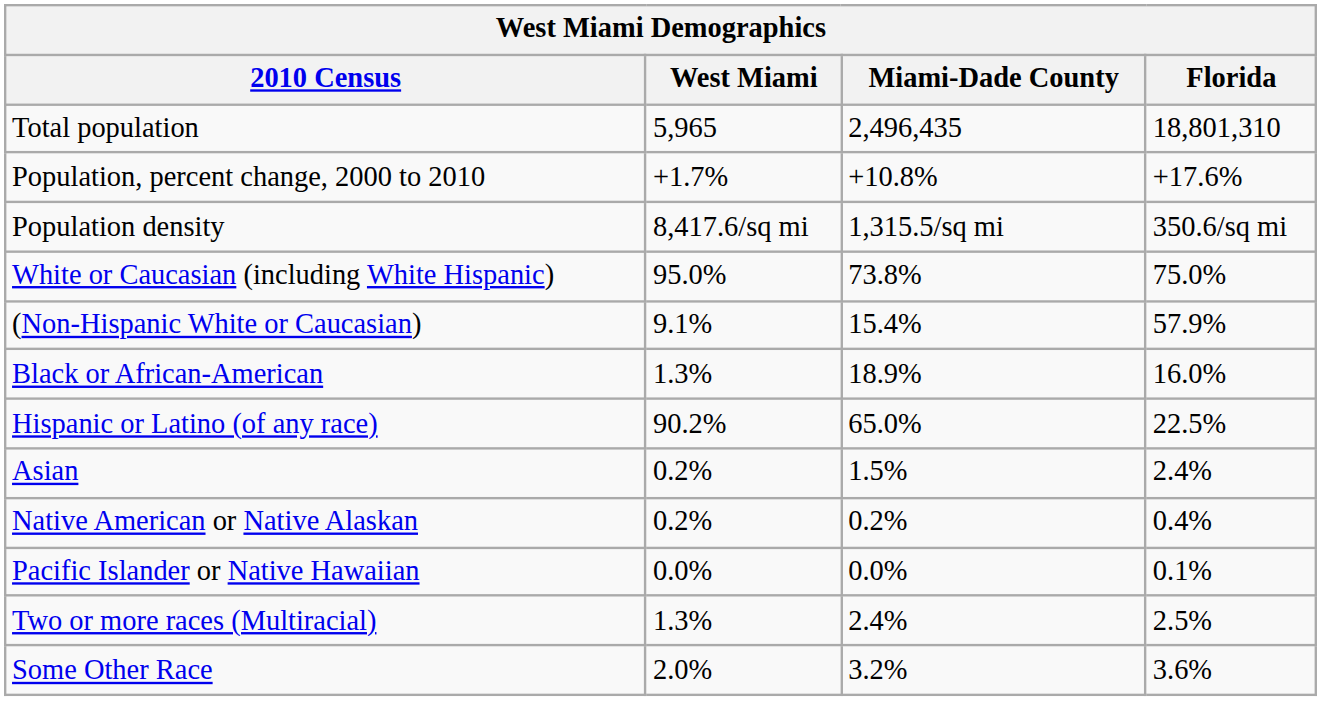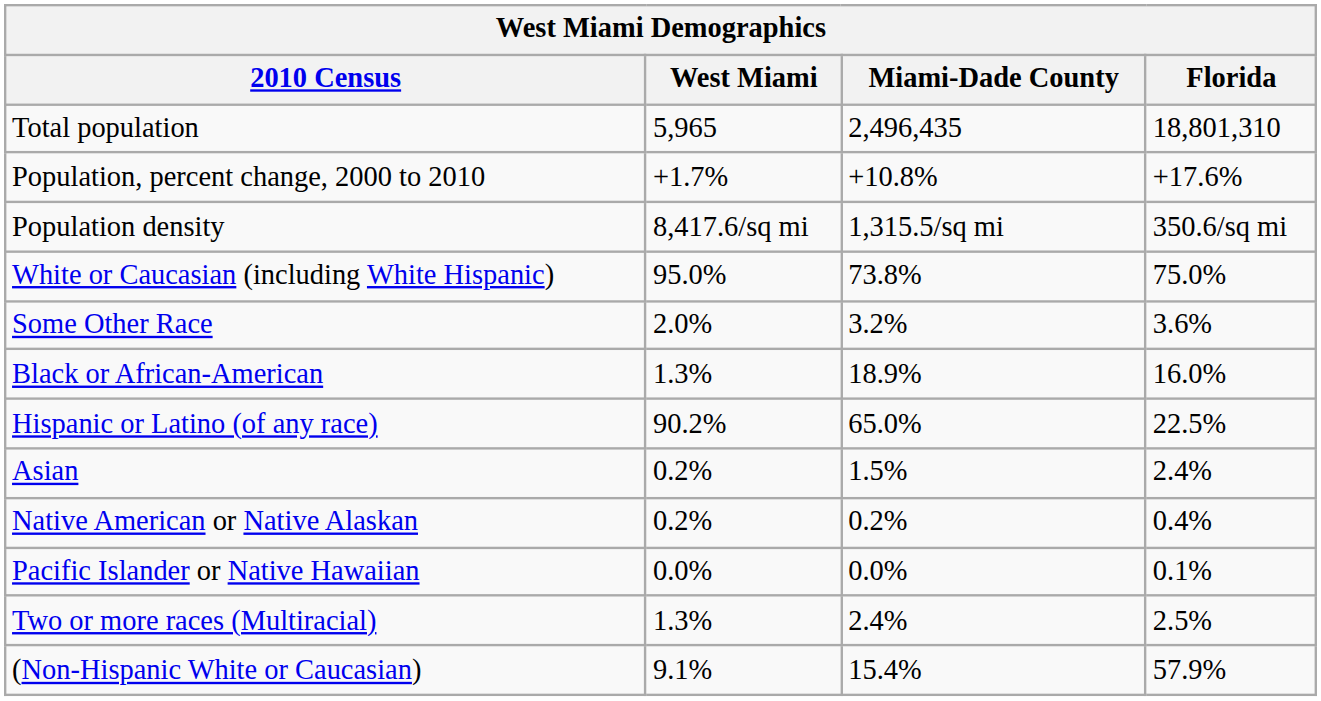rows swapped: (Non-Hispanic White or Caucasian) <-> Some Other Race
